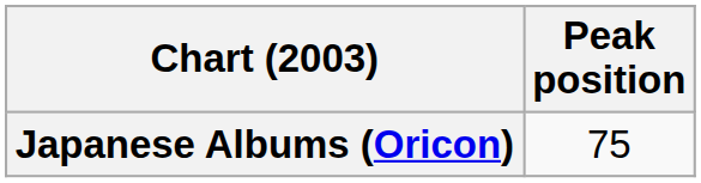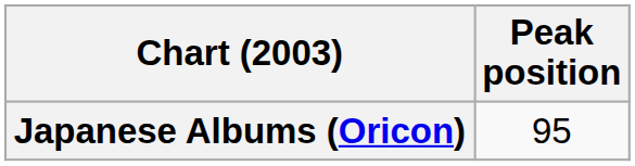Japanese Albums (Oricon) | Peak position: 75 -> 95
